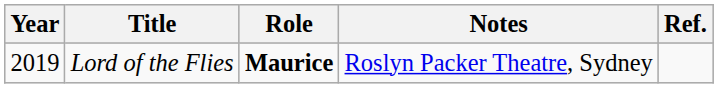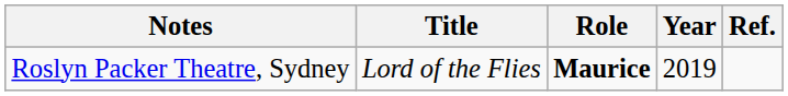columns swapped: Year <-> Notes
